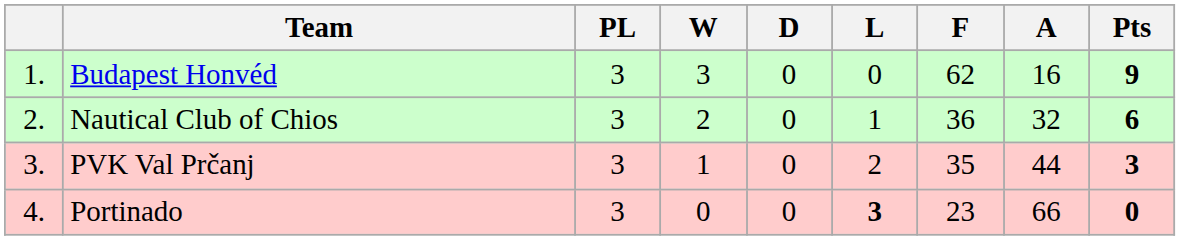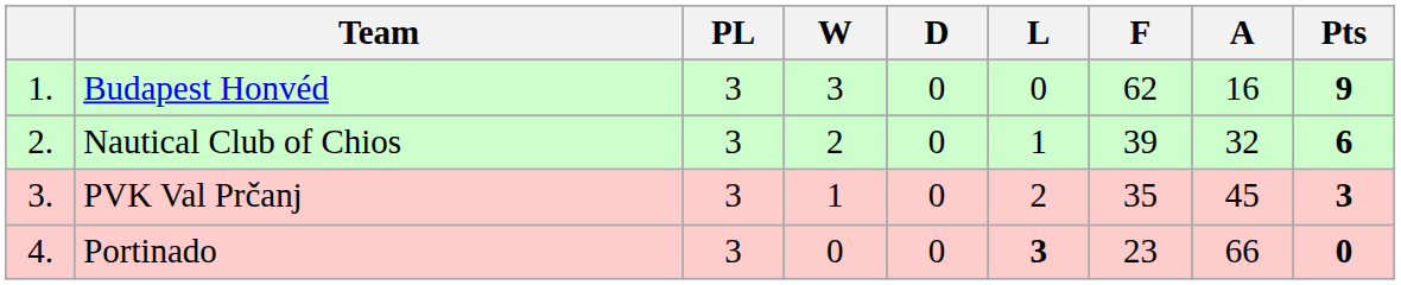Nautical Club of Chios | F: 36 -> 39
PVK Val Prčanj | A: 44 -> 45
